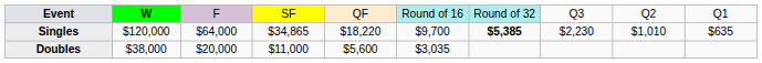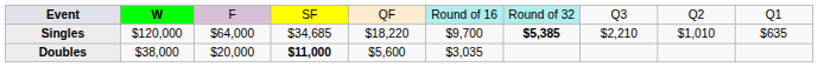Singles | column 4: $34,865 -> $34,685
Singles | column 8: $2,230 -> $2,210
Doubles | column 4: normal -> bold
